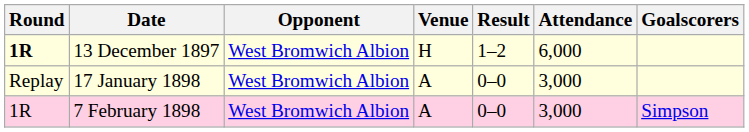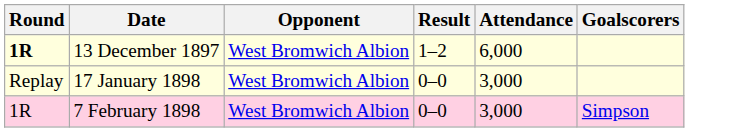- column: Venue | H | A | A
